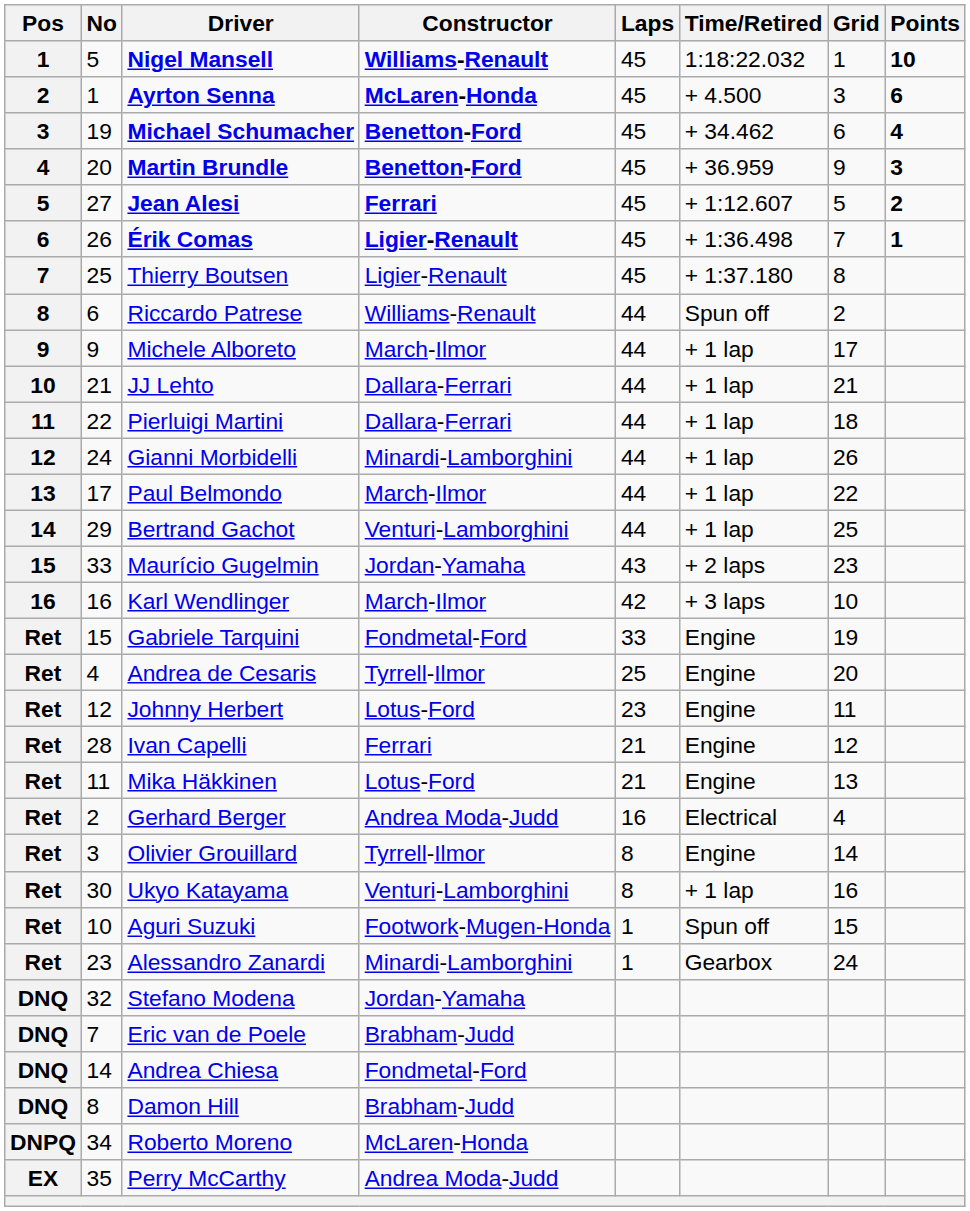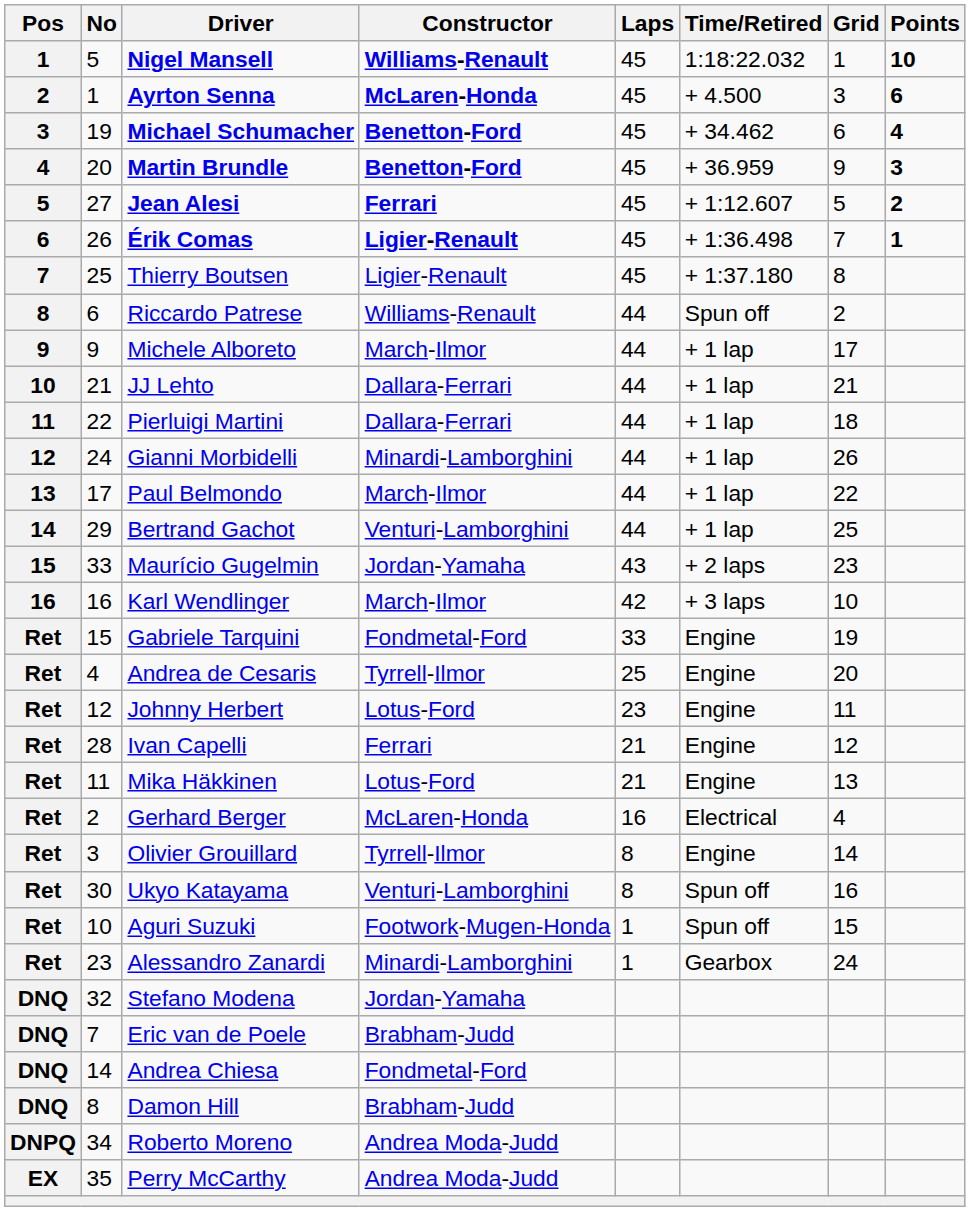Gerhard Berger | Constructor: Andrea Moda-Judd -> McLaren-Honda
Ukyo Katayama | Time/Retired: + 1 lap -> Spun off
Roberto Moreno | Constructor: McLaren-Honda -> Andrea Moda-Judd
